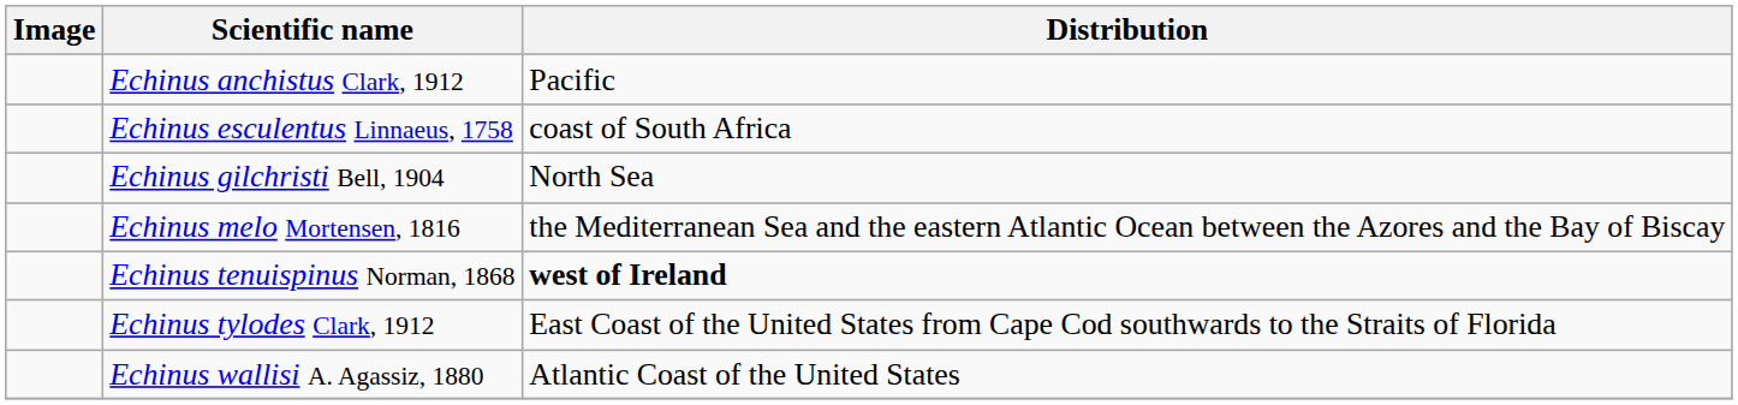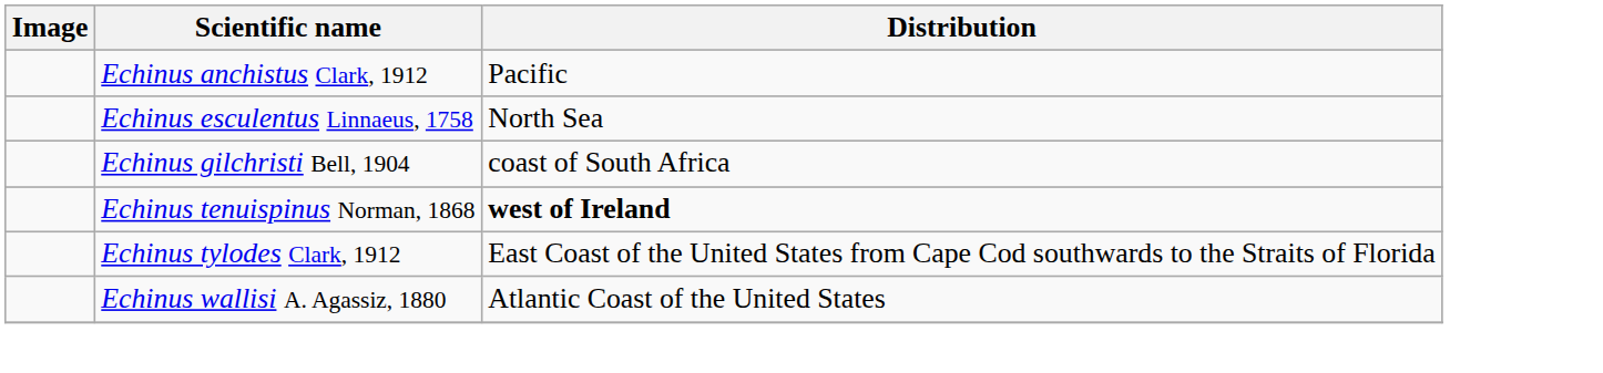Echinus esculentus Linnaeus, 1758 | Distribution: coast of South Africa -> North Sea
Echinus gilchristi Bell, 1904 | Distribution: North Sea -> coast of South Africa
- row: Echinus melo Mortensen, 1816 | the Mediterranean Sea and the eastern Atlantic Ocean between the Azores and the Bay of Biscay
